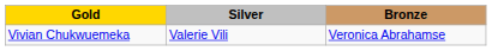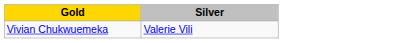- column: Bronze | Veronica Abrahamse
